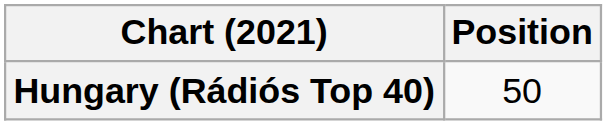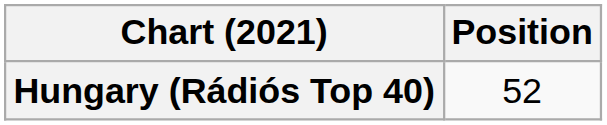Hungary (Rádiós Top 40) | Position: 50 -> 52
